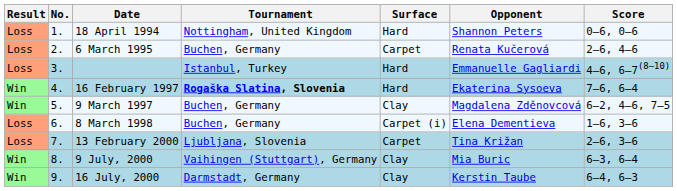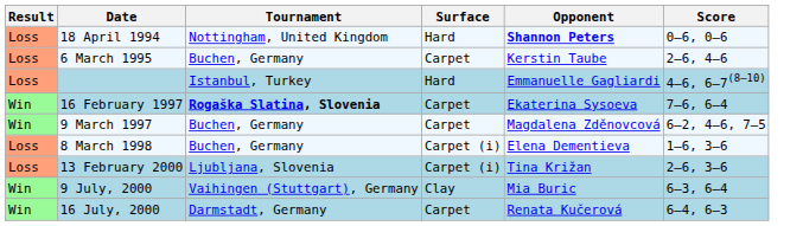- column: No. | 1. | 2. | 3. | 4. | 5. | 6. | 7. | 8. | 9.
18 April 1994 | Opponent: normal -> bold
6 March 1995 | Opponent: Renata Kučerová -> Kerstin Taube
16 February 1997 | Surface: Hard -> Carpet
9 March 1997 | Surface: Clay -> Carpet
13 February 2000 | Surface: Carpet -> Carpet (i)
16 July, 2000 | Surface: Clay -> Carpet
16 July, 2000 | Opponent: Kerstin Taube -> Renata Kučerová
